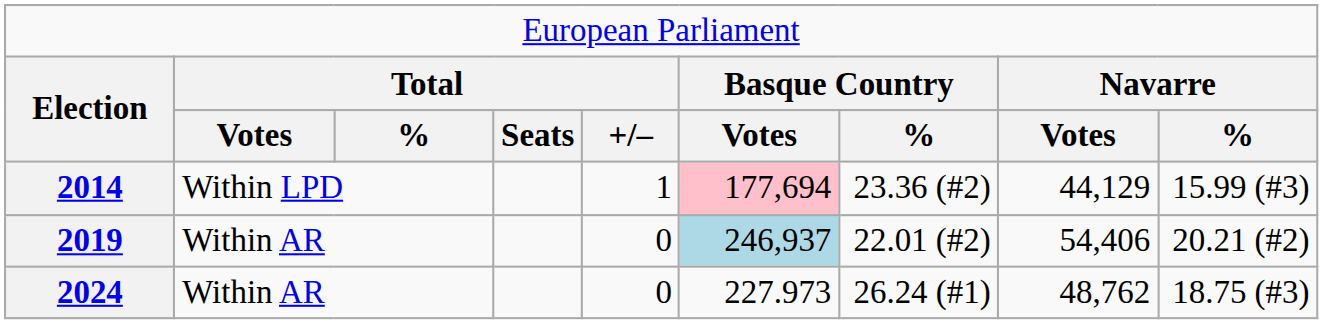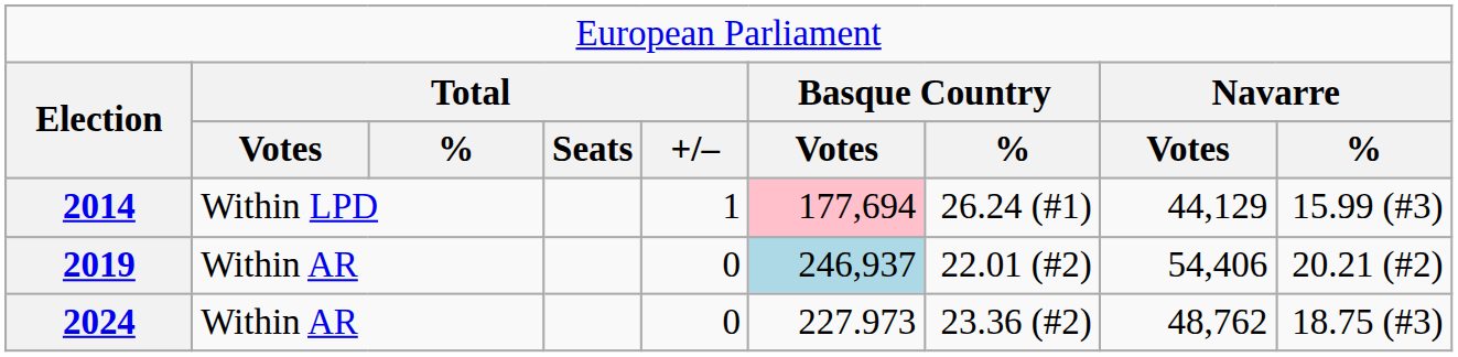2014 | column 7: 23.36 (#2) -> 26.24 (#1)
2024 | column 7: 26.24 (#1) -> 23.36 (#2)
